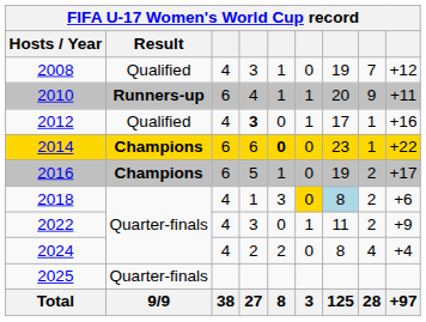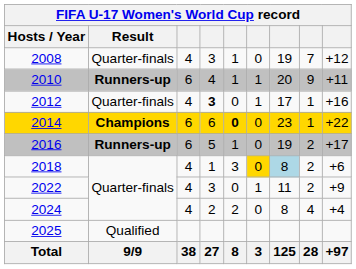2008 | Result: Qualified -> Quarter-finals
2012 | Result: Qualified -> Quarter-finals
2016 | Result: Champions -> Runners-up
2025 | Result: Quarter-finals -> Qualified
